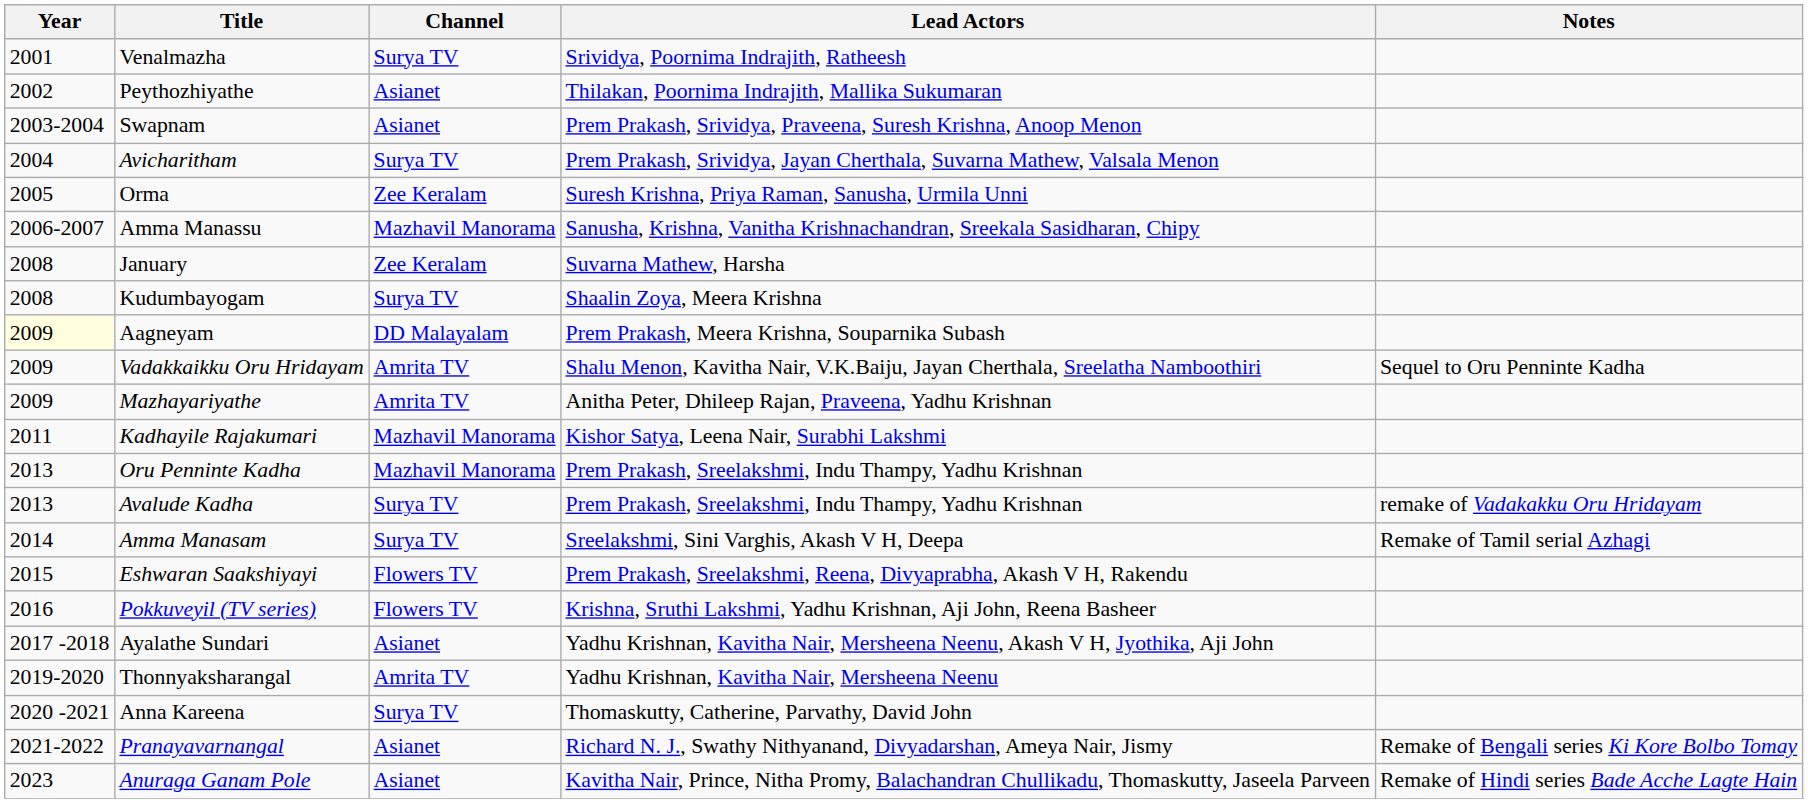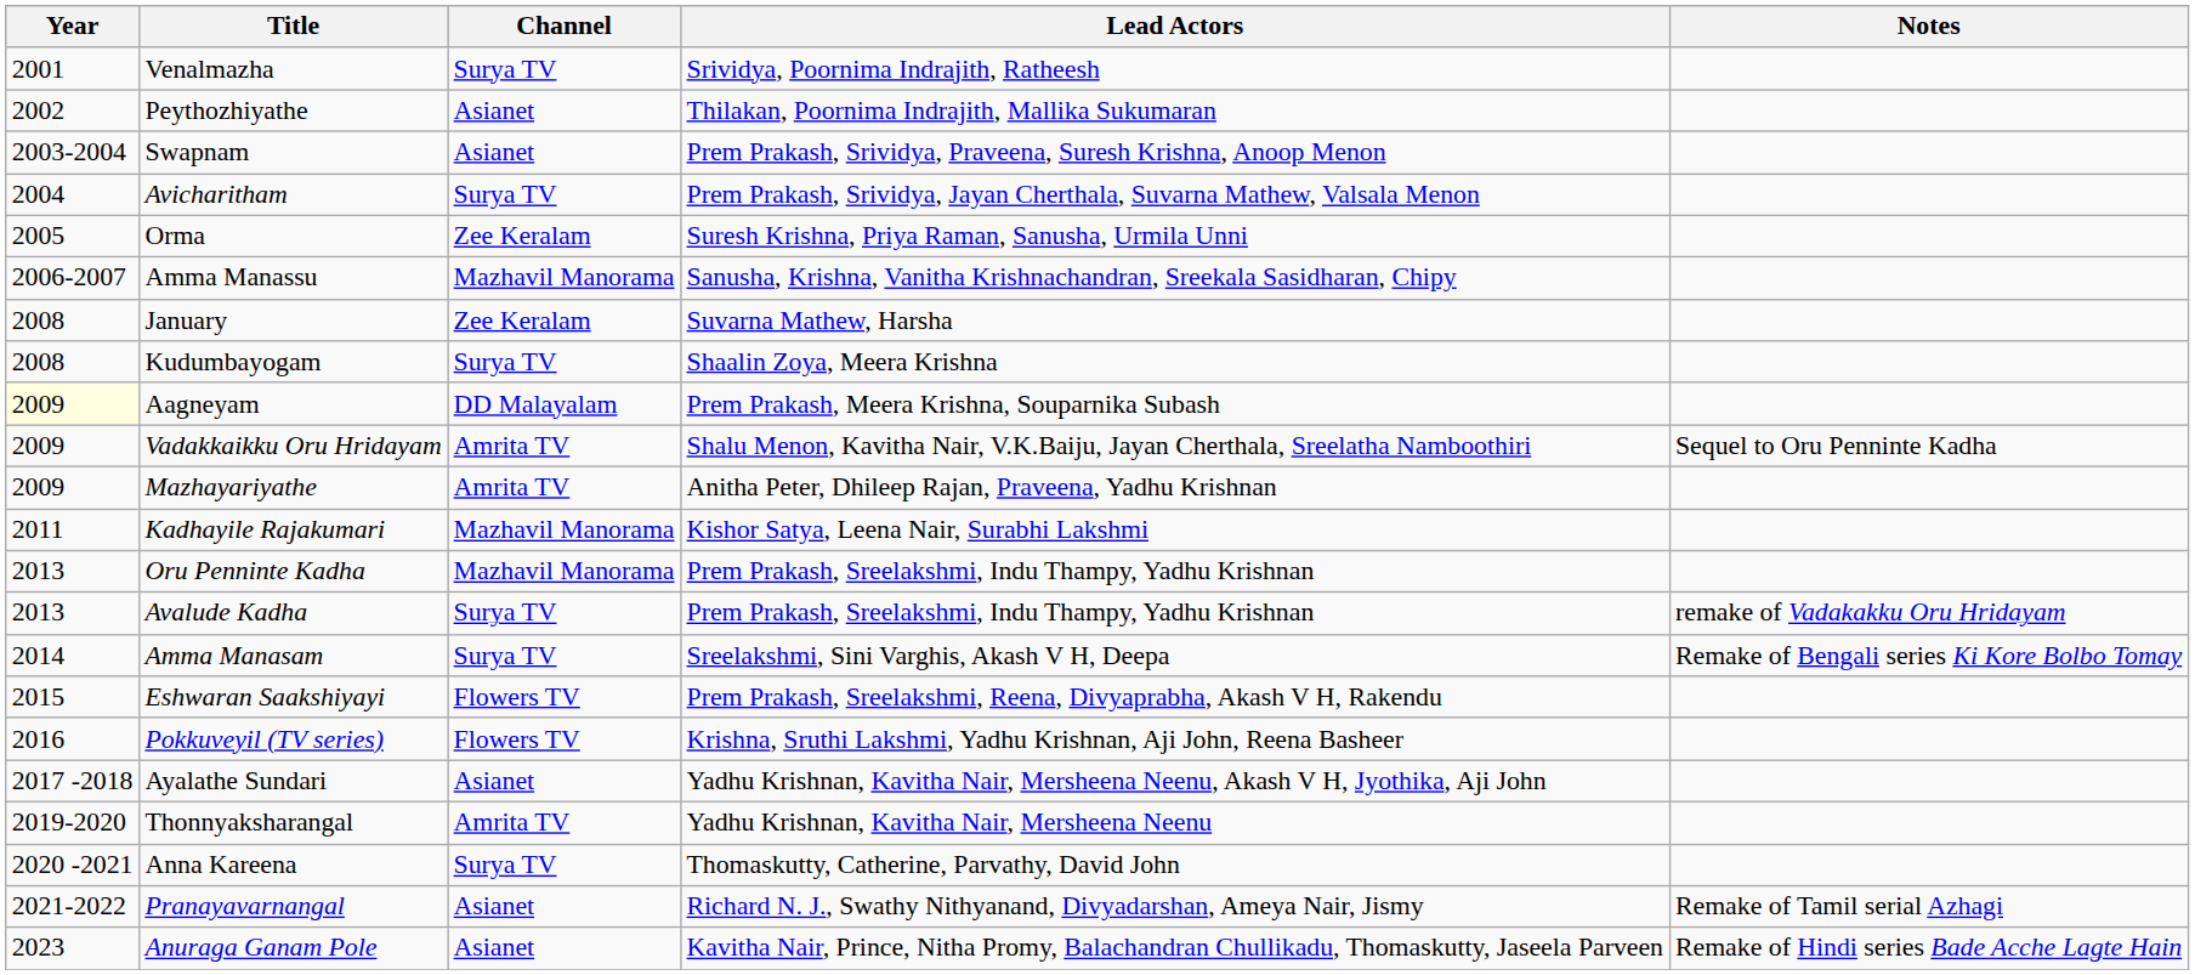Amma Manasam | Notes: Remake of Tamil serial Azhagi -> Remake of Bengali series Ki Kore Bolbo Tomay
Pranayavarnangal | Notes: Remake of Bengali series Ki Kore Bolbo Tomay -> Remake of Tamil serial Azhagi
